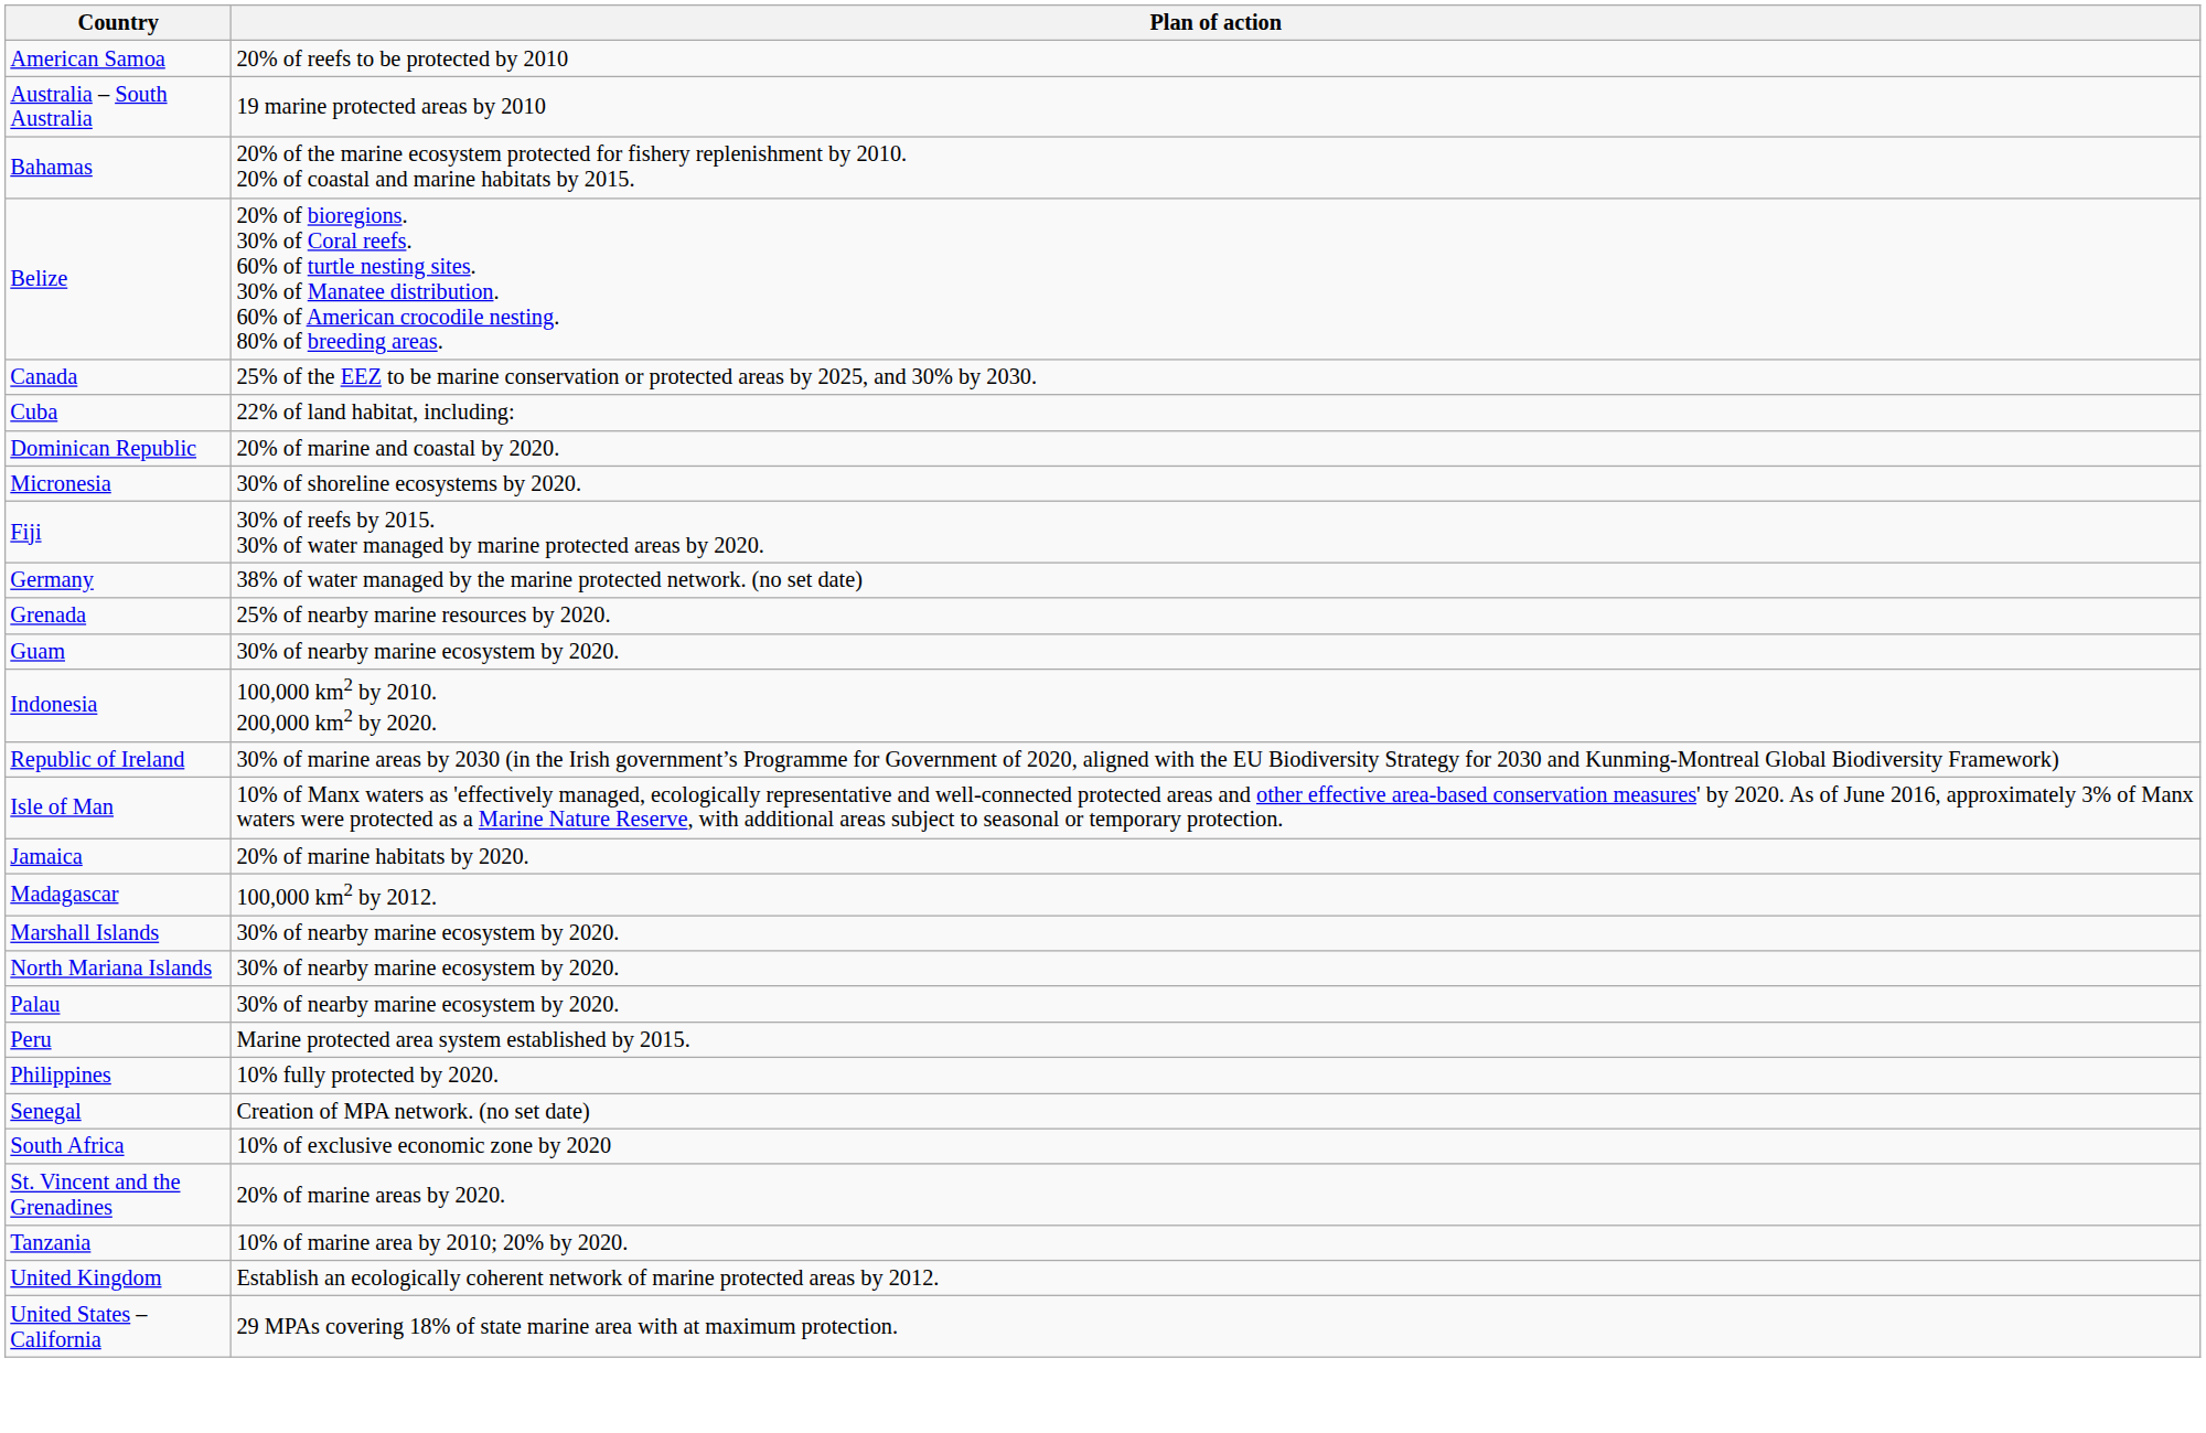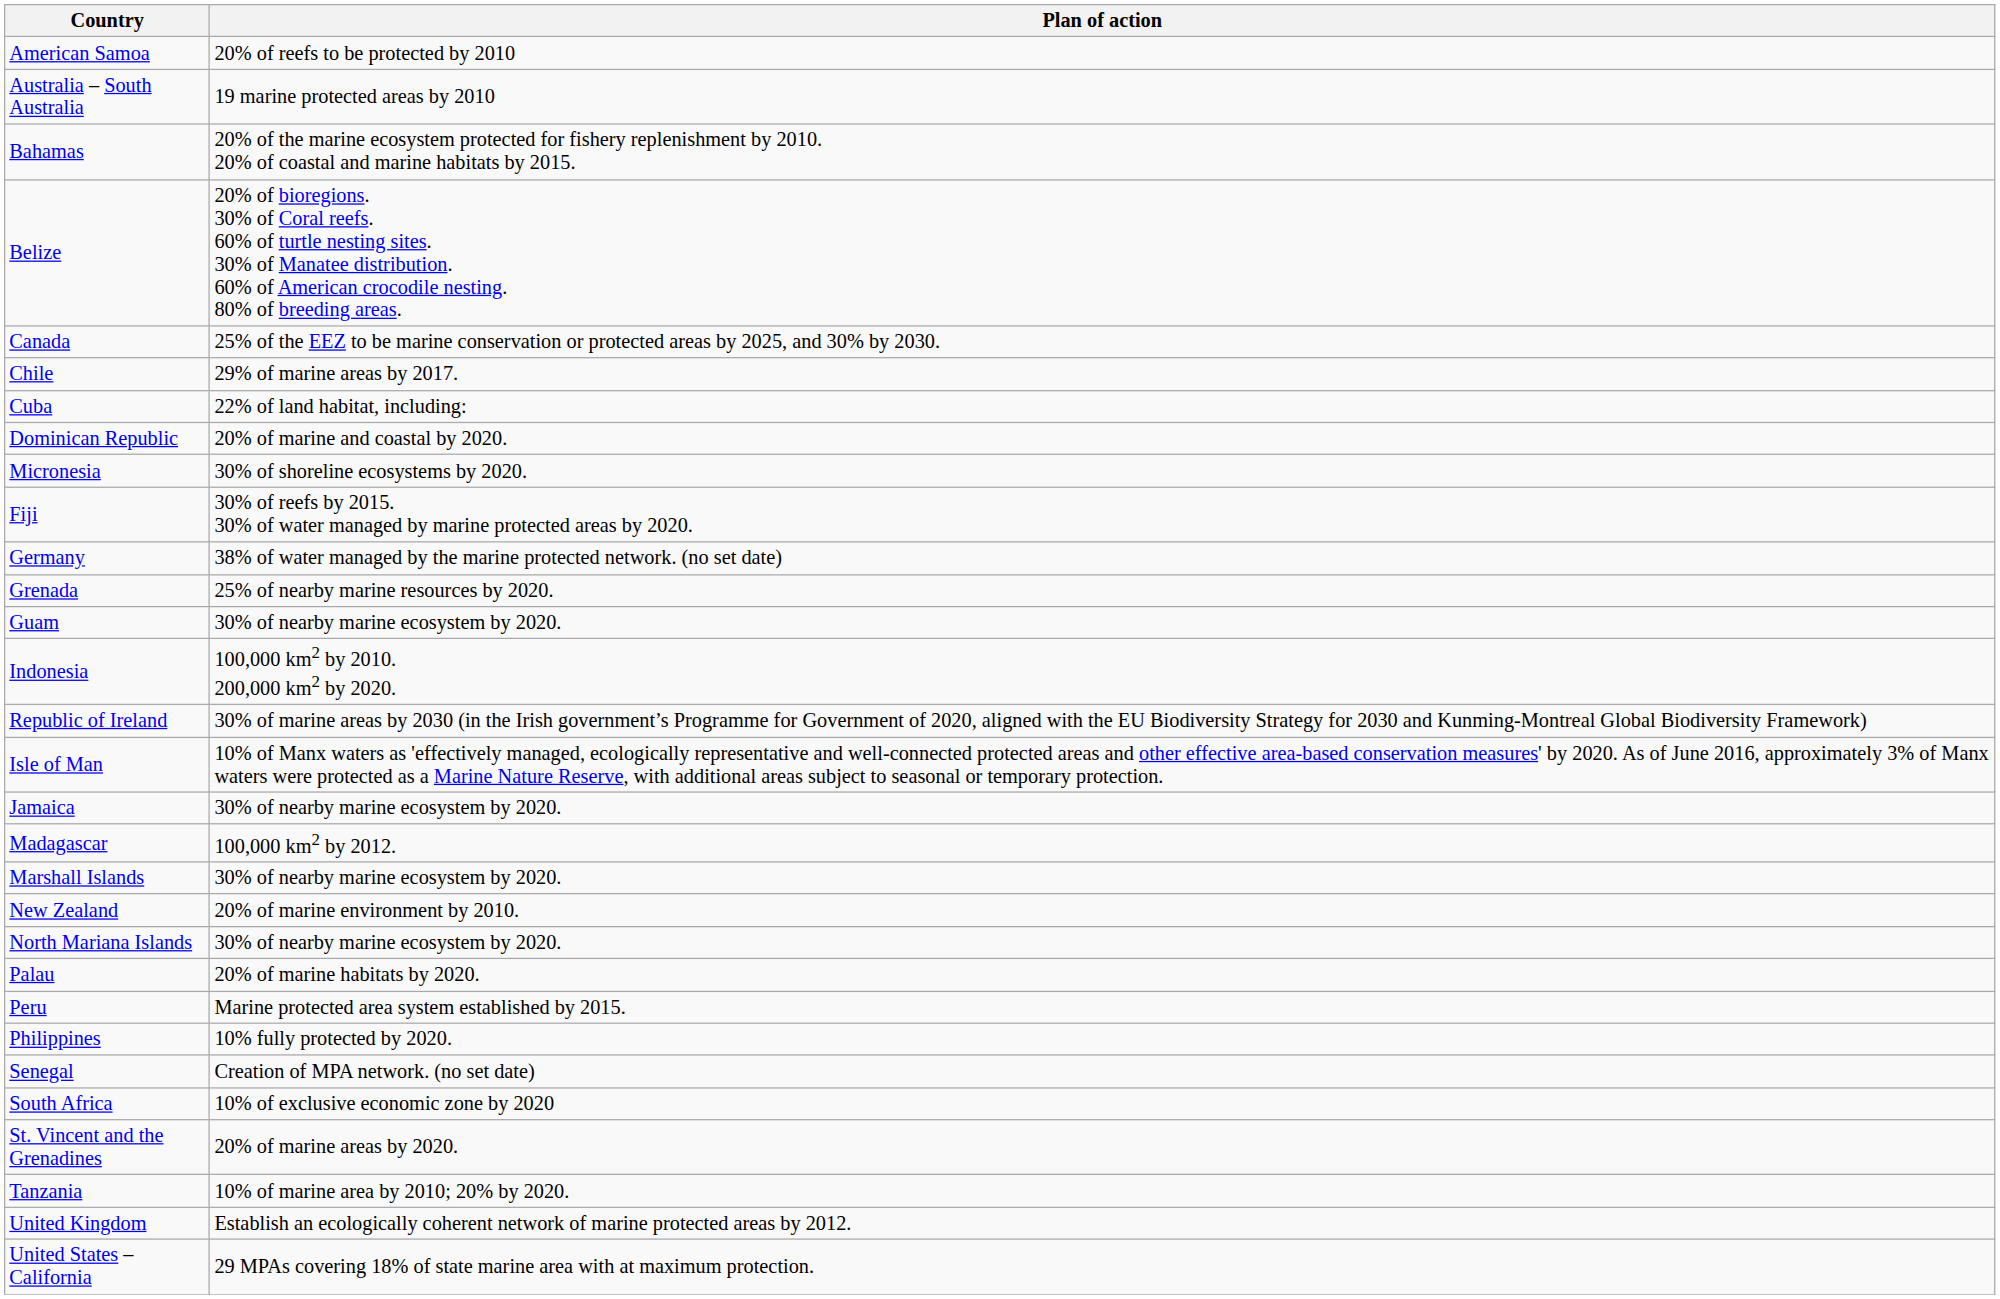+ row: Chile | 29% of marine areas by 2017.
Jamaica | Plan of action: 20% of marine habitats by 2020. -> 30% of nearby marine ecosystem by 2020.
+ row: New Zealand | 20% of marine environment by 2010.
Palau | Plan of action: 30% of nearby marine ecosystem by 2020. -> 20% of marine habitats by 2020.
